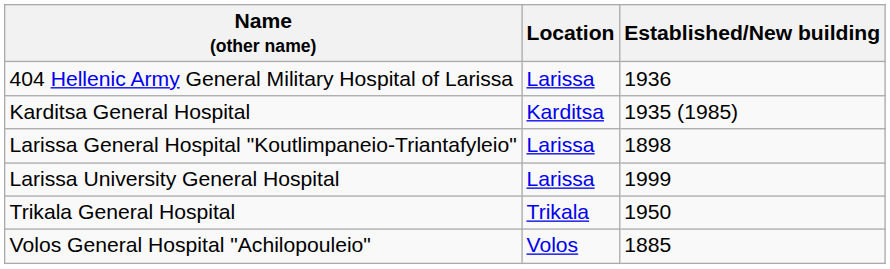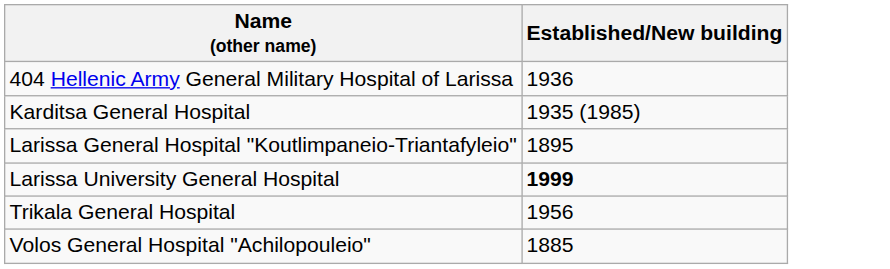- column: Location | Larissa | Karditsa | Larissa | Larissa | Trikala | Volos
Larissa General Hospital "Koutlimpaneio-Triantafyleio" | Established/New building: 1898 -> 1895
Larissa University General Hospital | Established/New building: normal -> bold
Trikala General Hospital | Established/New building: 1950 -> 1956
